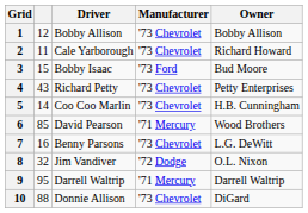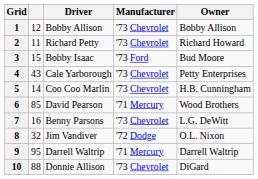2 | Driver: Cale Yarborough -> Richard Petty
4 | Driver: Richard Petty -> Cale Yarborough
